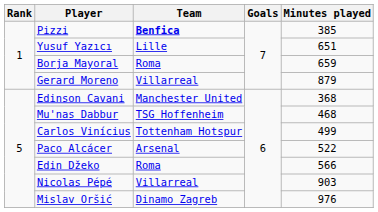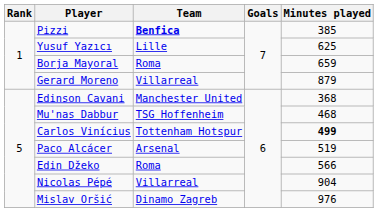Yusuf Yazıcı | Minutes played: 651 -> 625
Carlos Vinícius | Minutes played: normal -> bold
Paco Alcácer | Minutes played: 522 -> 519
Nicolas Pépé | Minutes played: 903 -> 904
